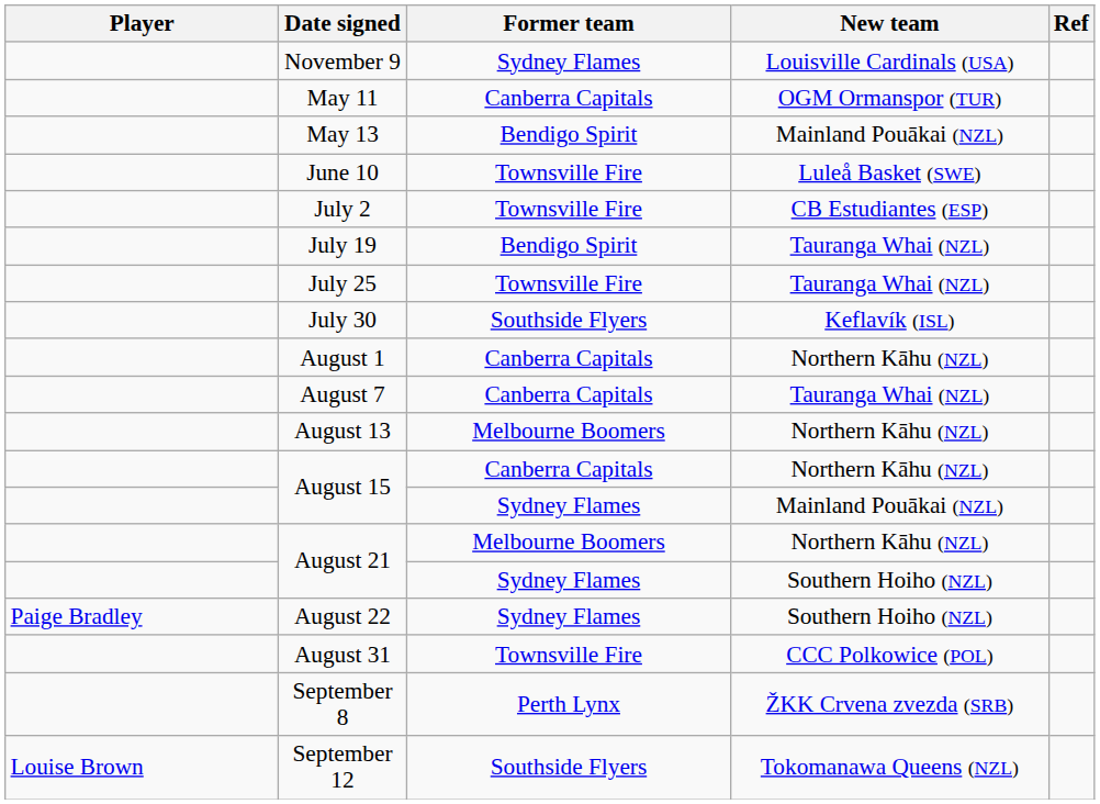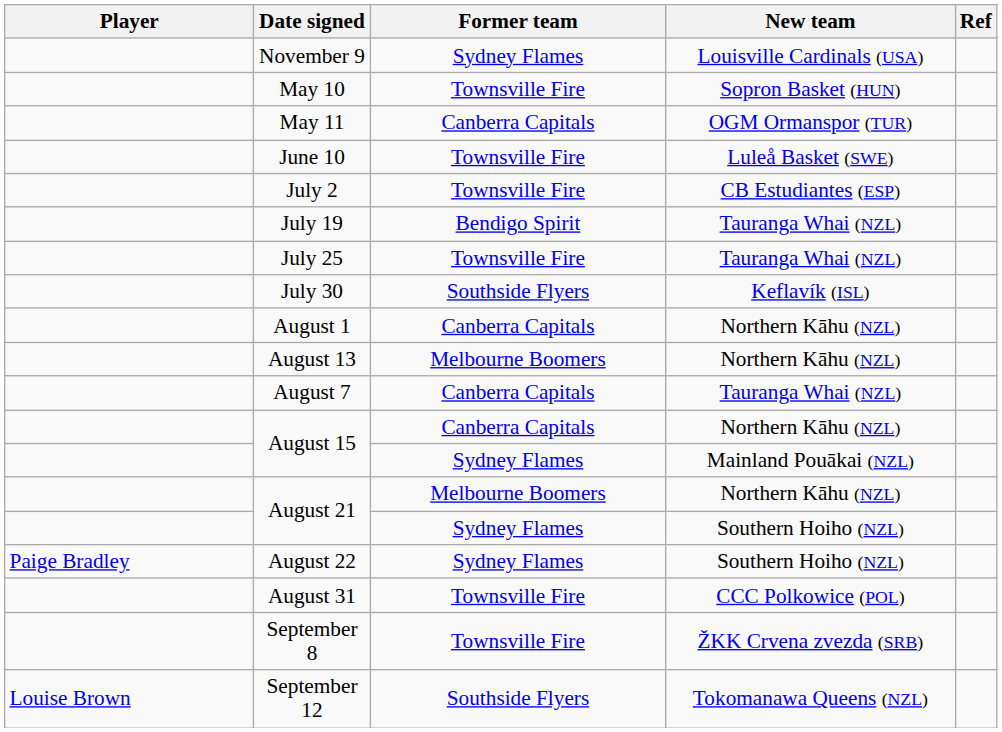+ row: May 10 | Townsville Fire | Sopron Basket (HUN)
- row: May 13 | Bendigo Spirit | Mainland Pouākai (NZL)
rows swapped: August 7 <-> August 13
September 8 | Former team: Perth Lynx -> Townsville Fire
